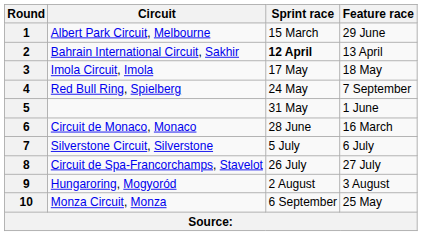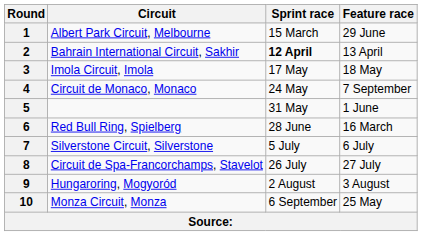4 | Circuit: Red Bull Ring, Spielberg -> Circuit de Monaco, Monaco
6 | Circuit: Circuit de Monaco, Monaco -> Red Bull Ring, Spielberg
